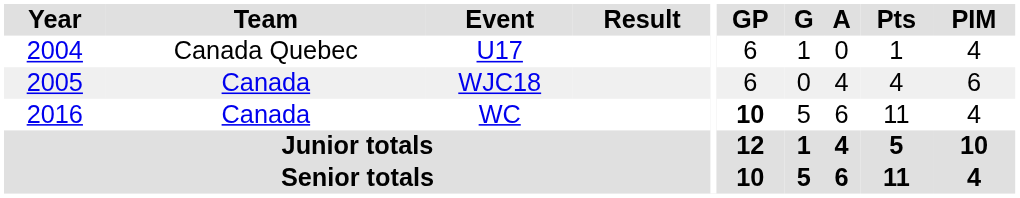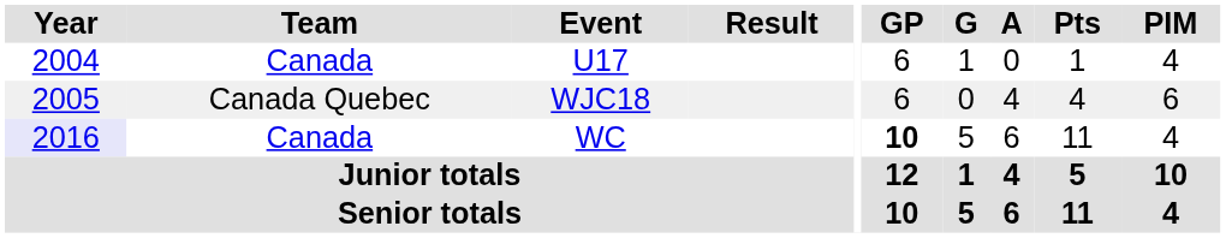U17 | Team: Canada Quebec -> Canada
WJC18 | Team: Canada -> Canada Quebec
WC | Year: no background -> lavender background
